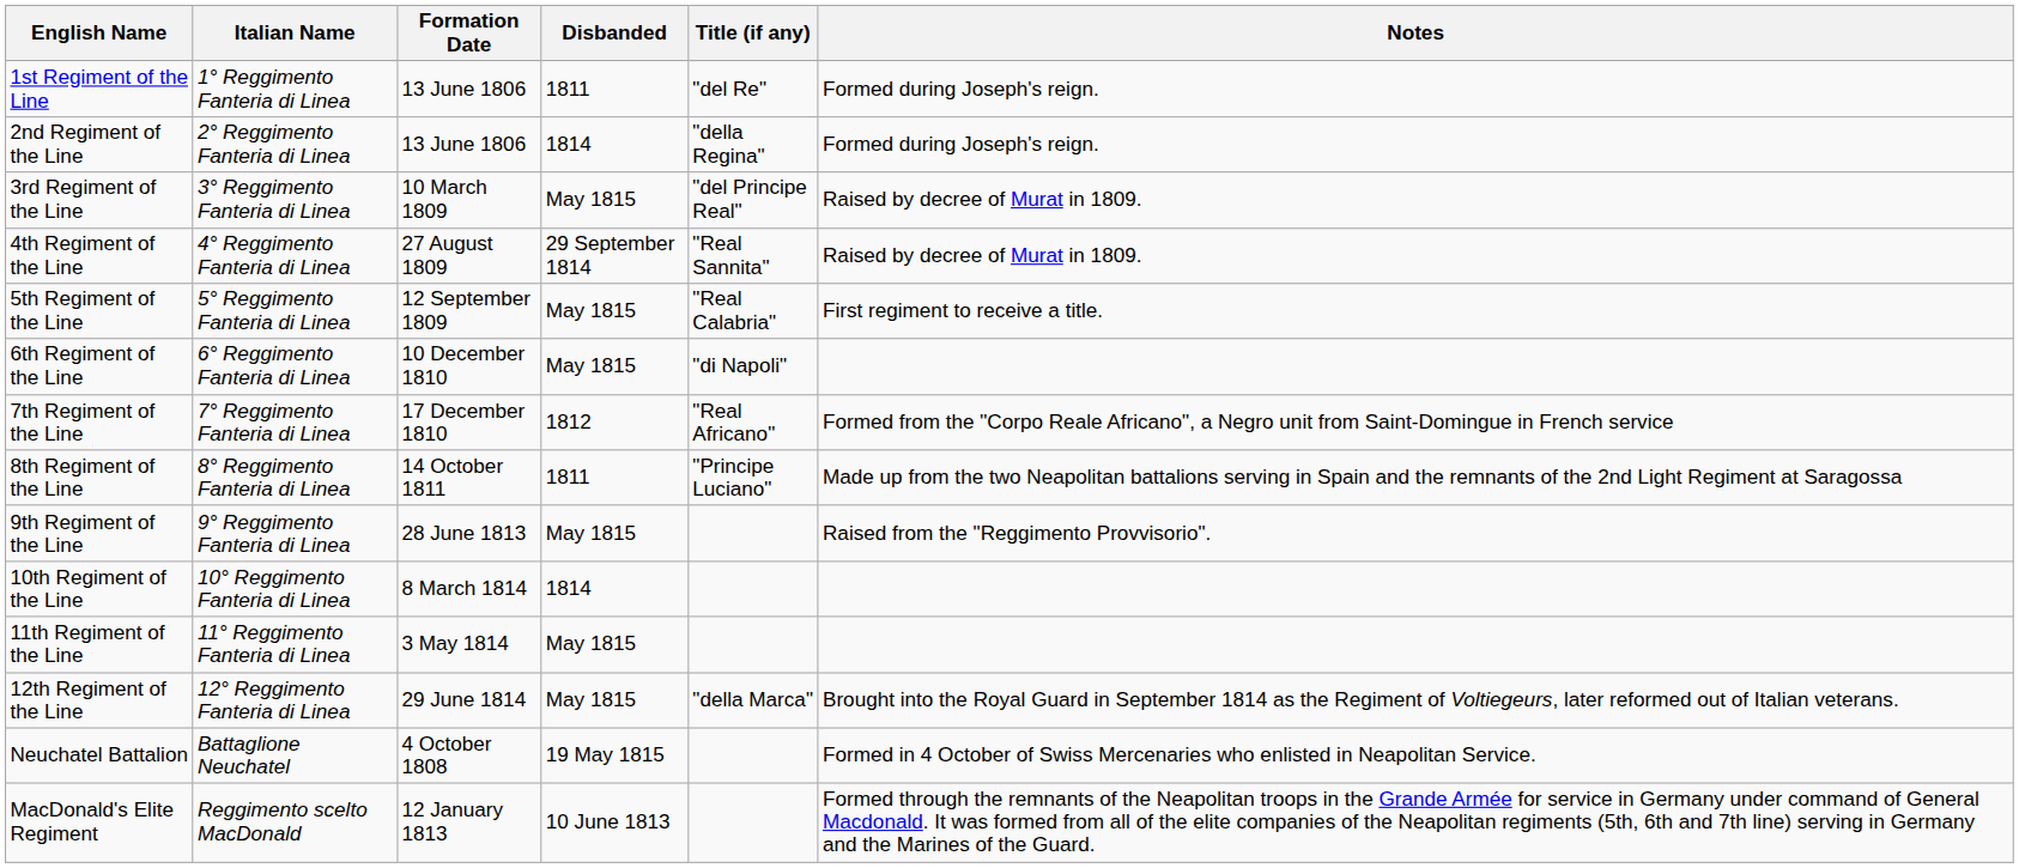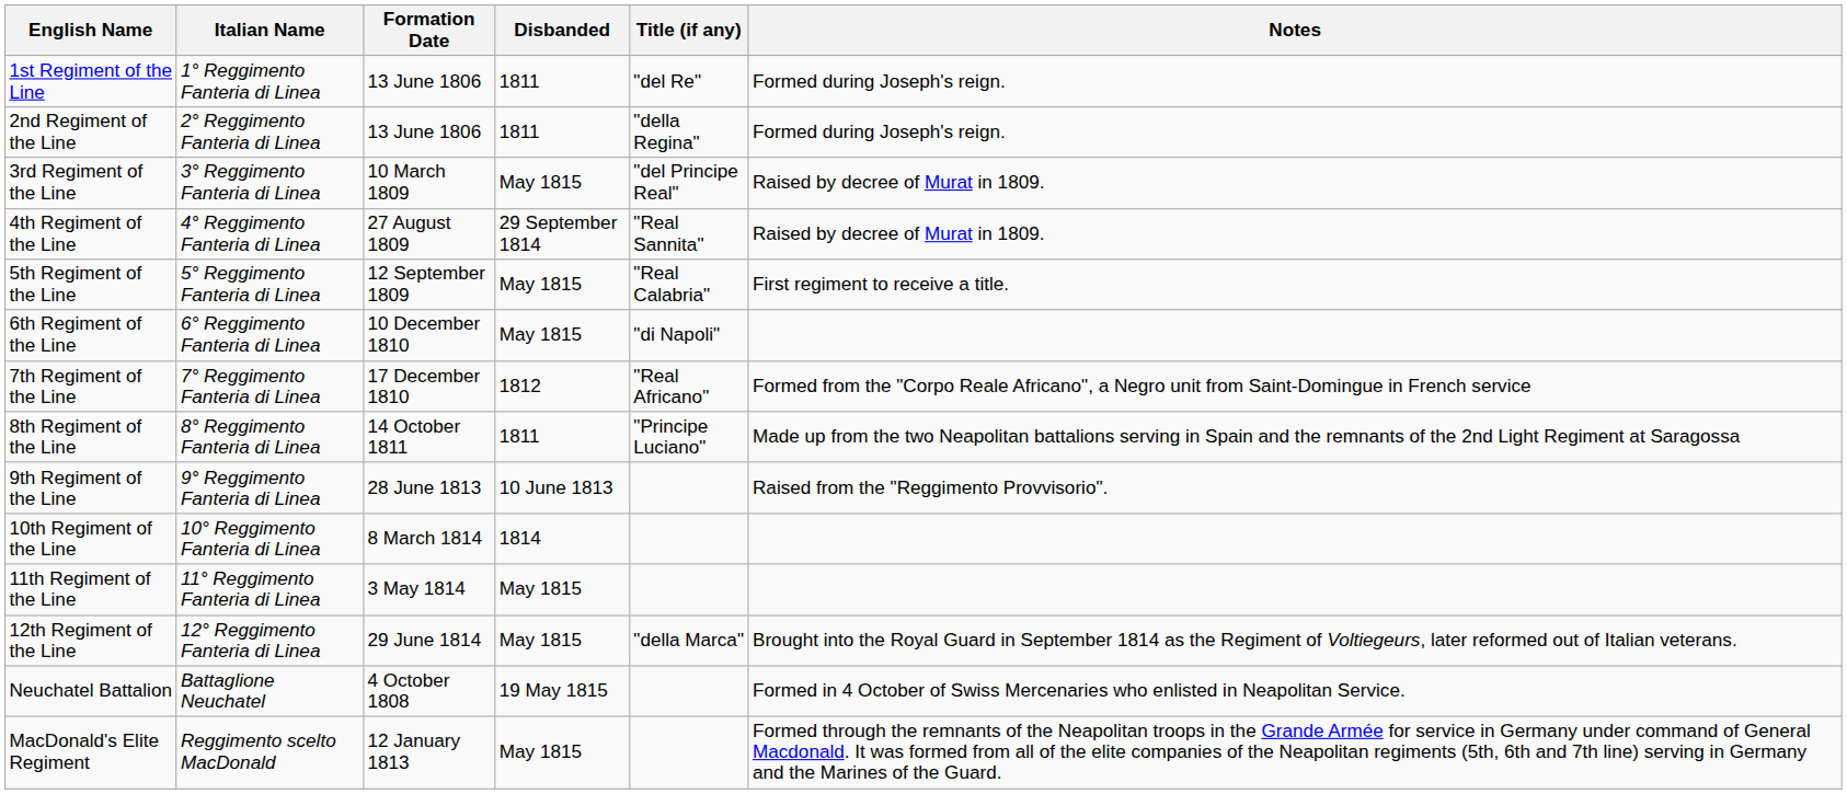2nd Regiment of the Line | Disbanded: 1814 -> 1811
9th Regiment of the Line | Disbanded: May 1815 -> 10 June 1813
MacDonald's Elite Regiment | Disbanded: 10 June 1813 -> May 1815
